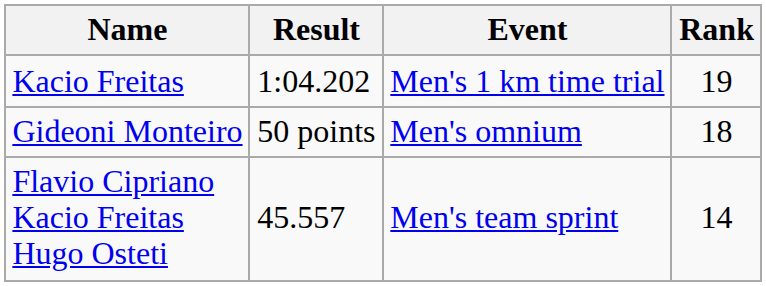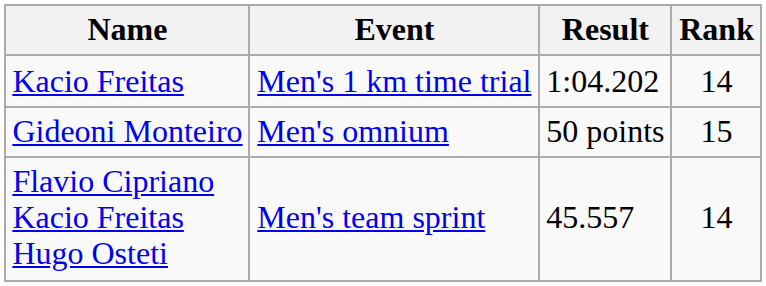columns swapped: Event <-> Result
Kacio Freitas | Rank: 19 -> 14
Gideoni Monteiro | Rank: 18 -> 15
